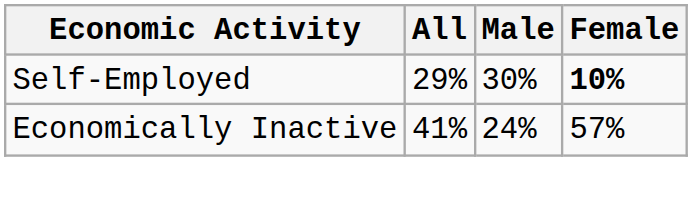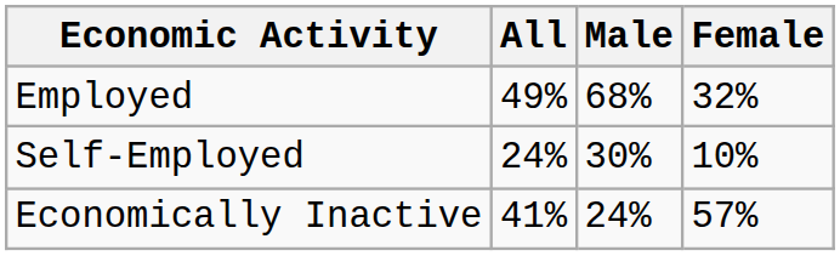+ row: Employed | 49% | 68% | 32%
Self-Employed | All: 29% -> 24%
Self-Employed | Female: bold -> normal
